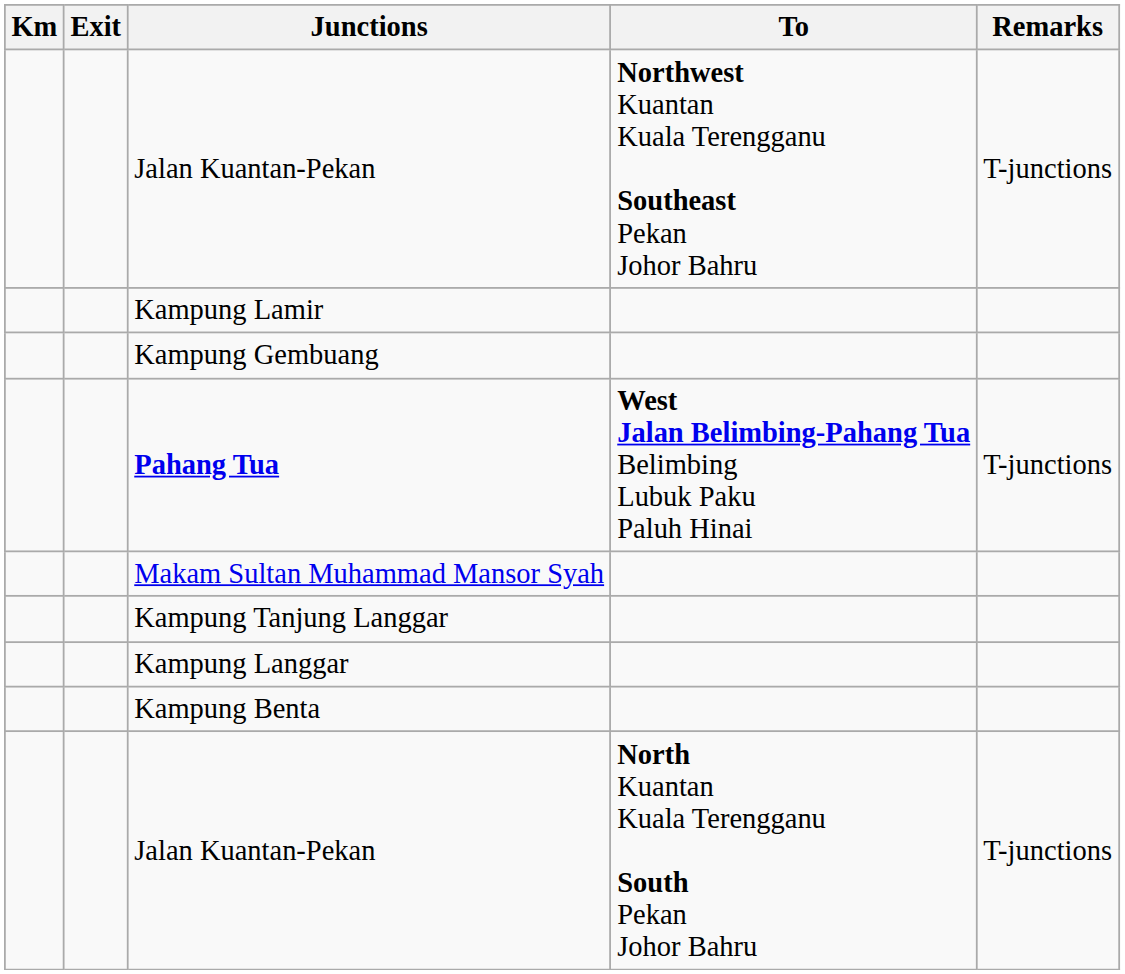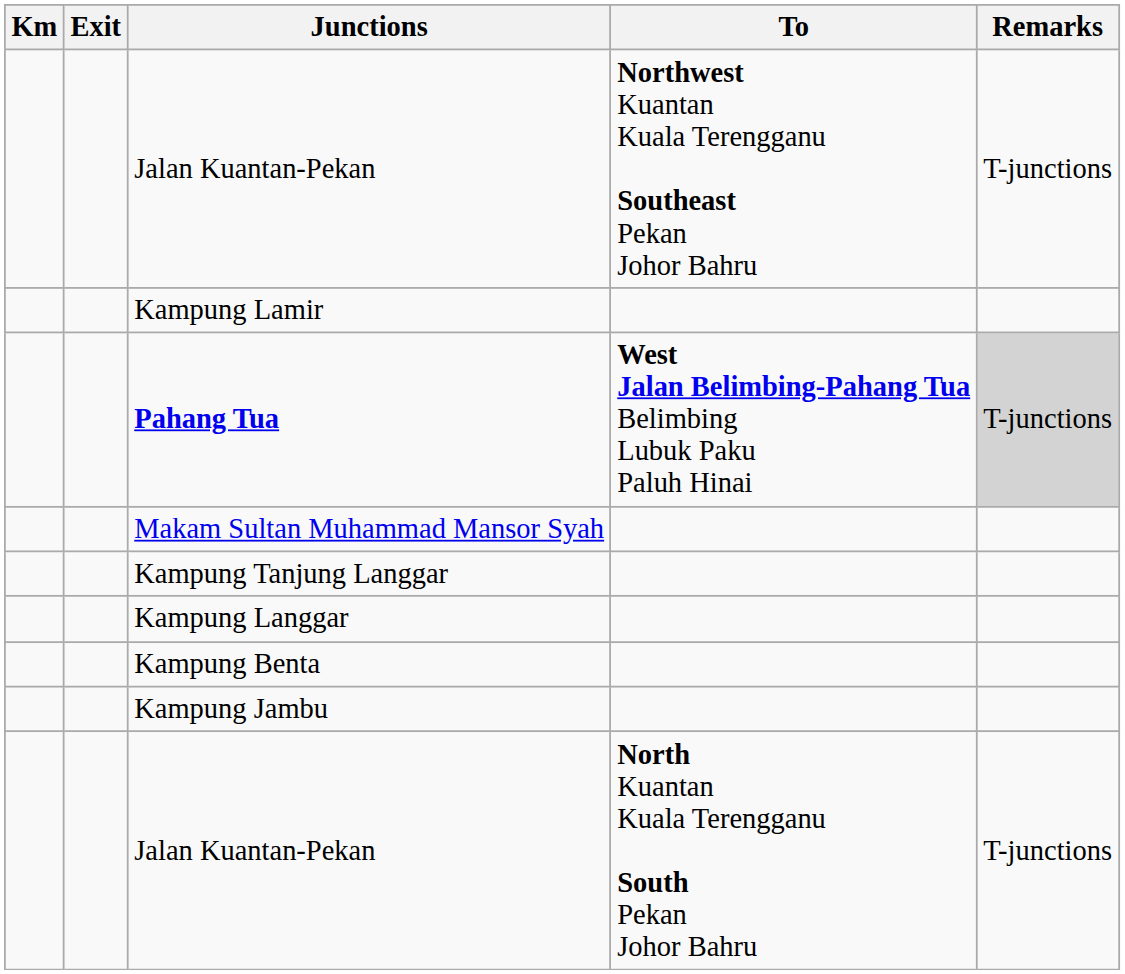- row: Kampung Gembuang
Pahang Tua | Remarks: no background -> lightgrey background
+ row: Kampung Jambu
